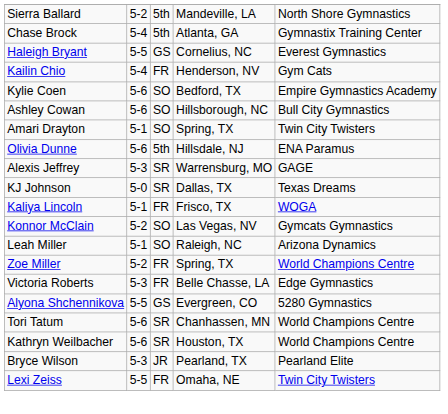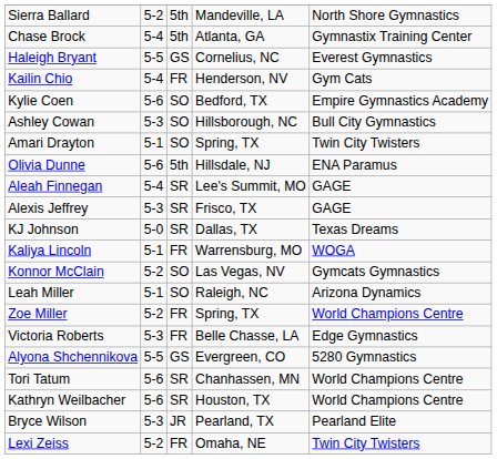Ashley Cowan | column 2: 5-6 -> 5-3
+ row: Aleah Finnegan | 5-4 | SR | Lee's Summit, MO | GAGE
Alexis Jeffrey | column 4: Warrensburg, MO -> Frisco, TX
Kaliya Lincoln | column 4: Frisco, TX -> Warrensburg, MO
Lexi Zeiss | column 2: 5-5 -> 5-2
